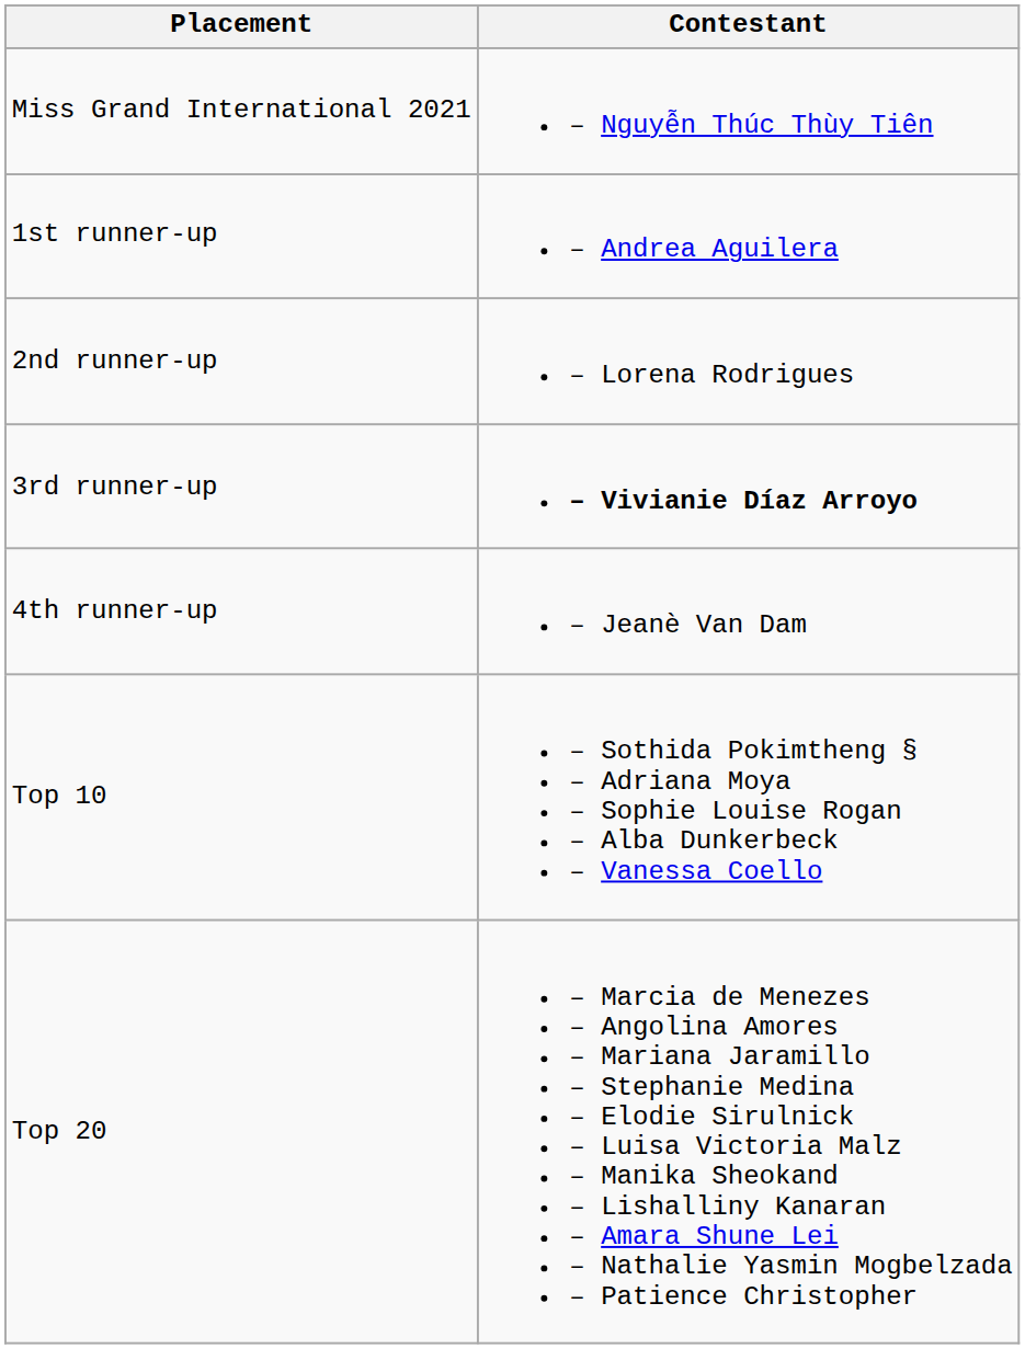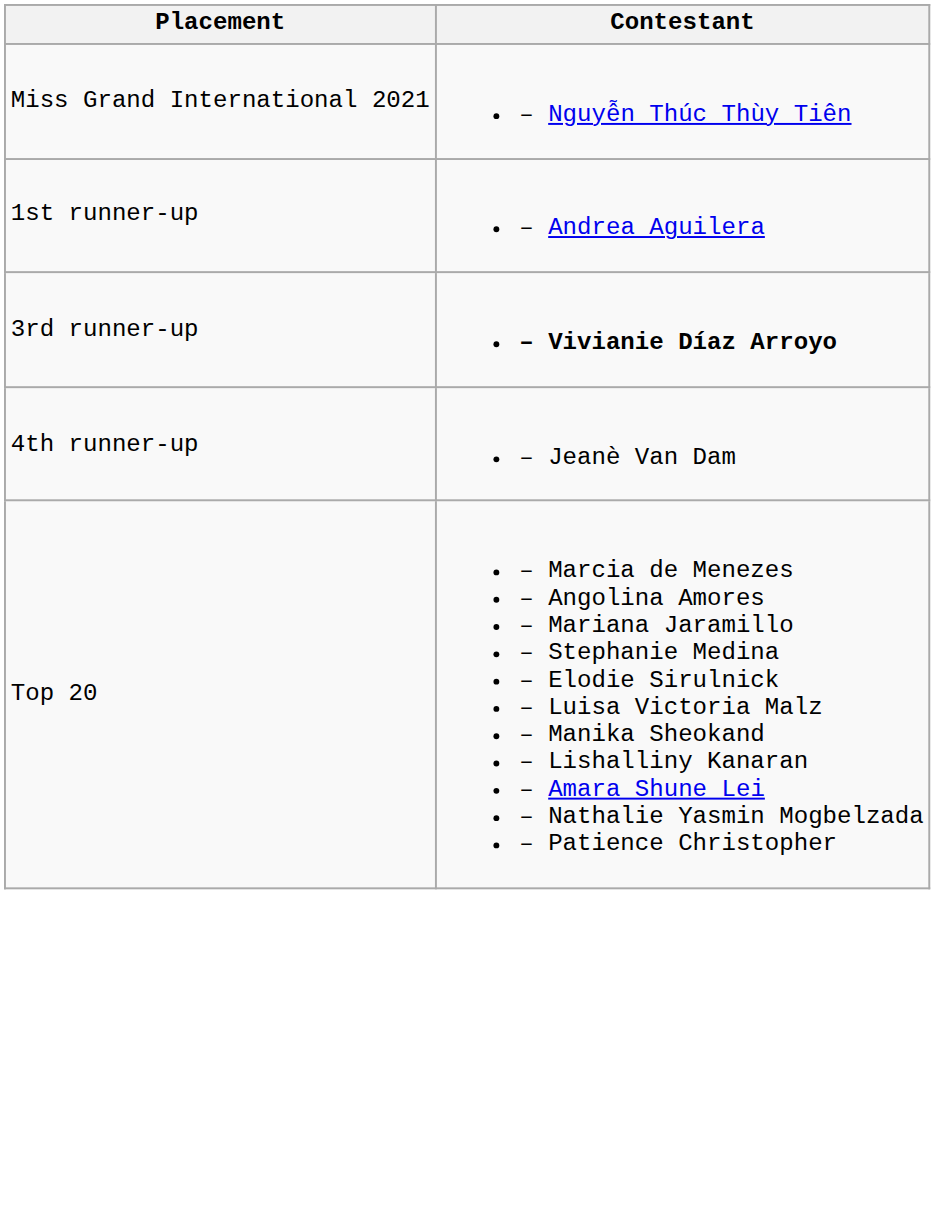- row: 2nd runner-up | – Lorena Rodrigues
- row: Top 10 | – Sothida Pokimtheng § – Adriana Moya – Sophie Louise Rogan – Alba Dunkerbeck – Vanessa Coello
